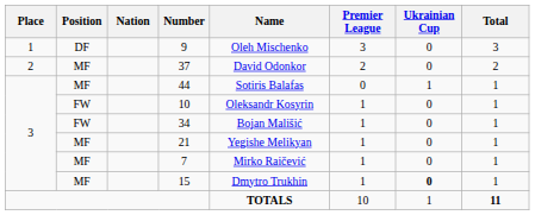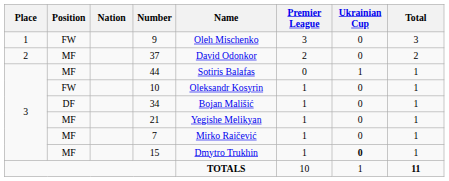9 | Position: DF -> FW
34 | Position: FW -> DF
